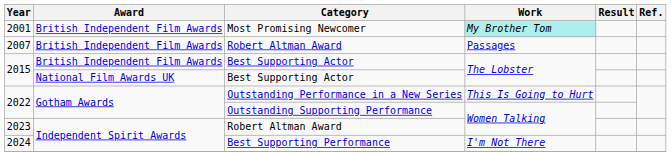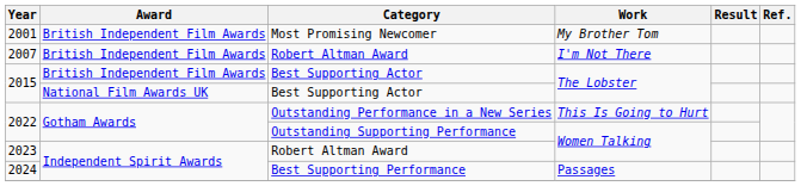2001 | Work: paleturquoise background -> no background
2007 | Work: Passages -> I'm Not There
2024 | Work: I'm Not There -> Passages
